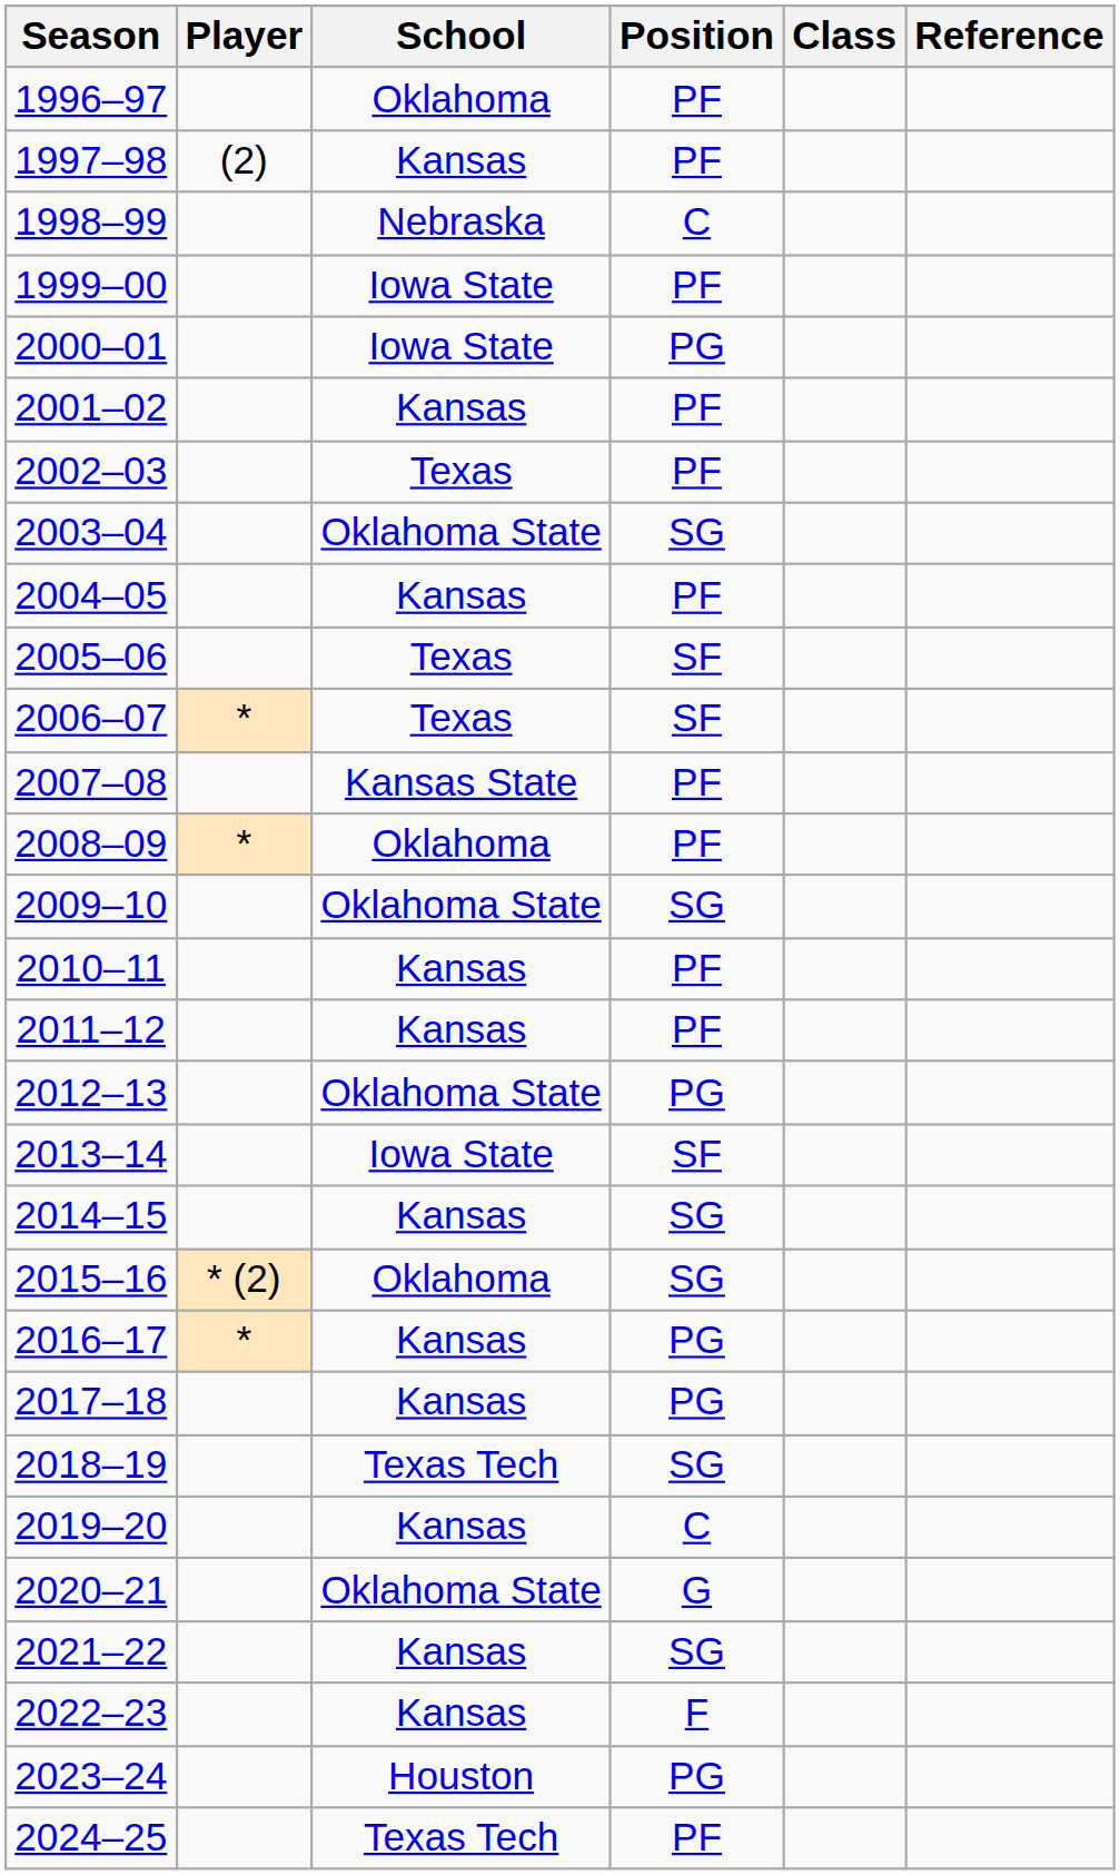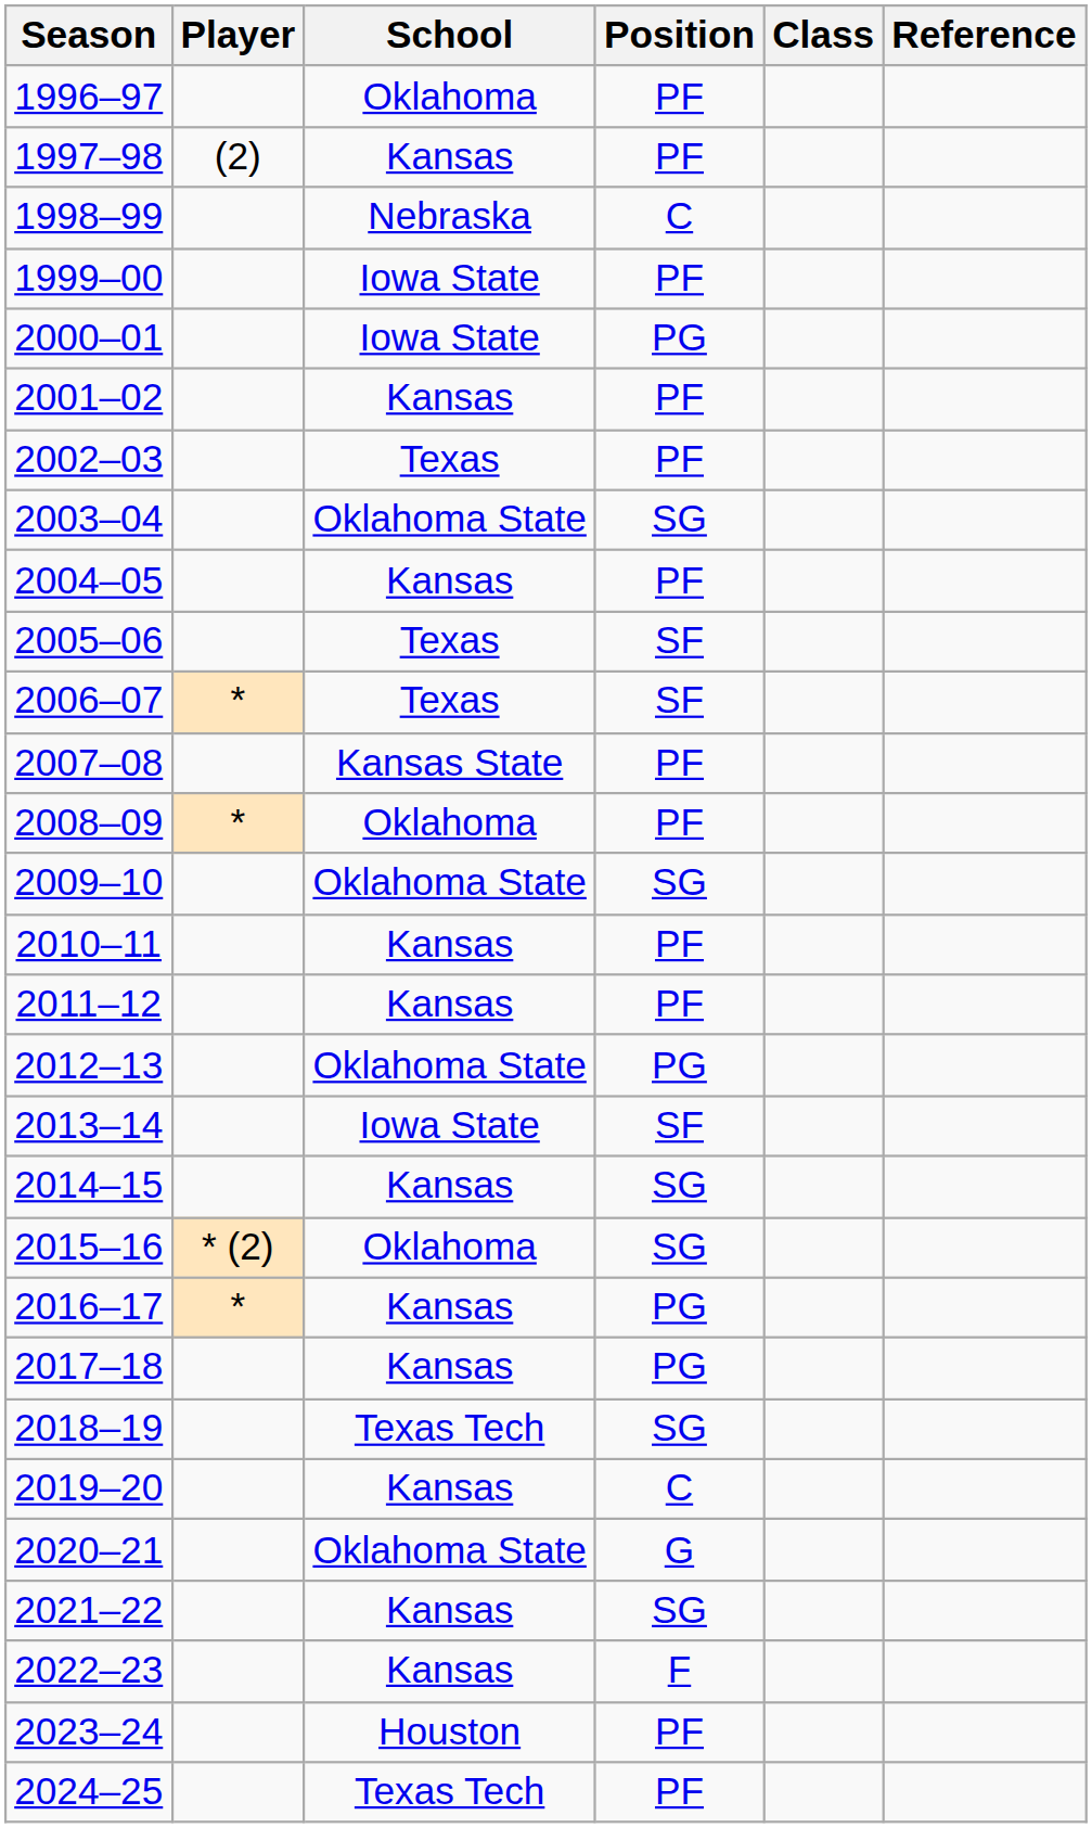2023–24 | Position: PG -> PF
